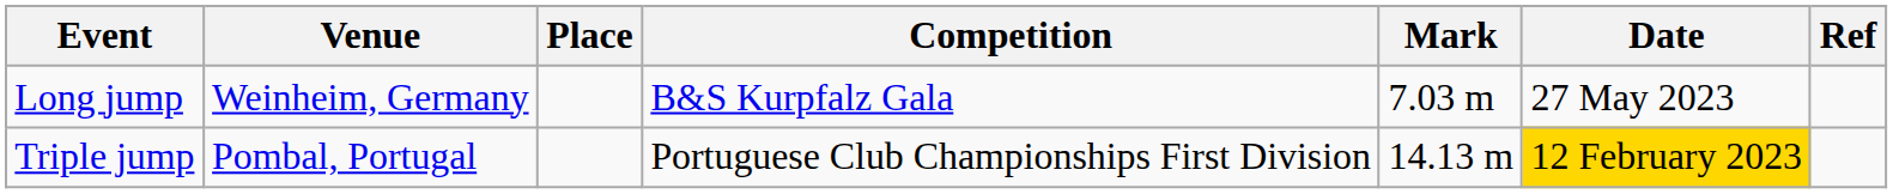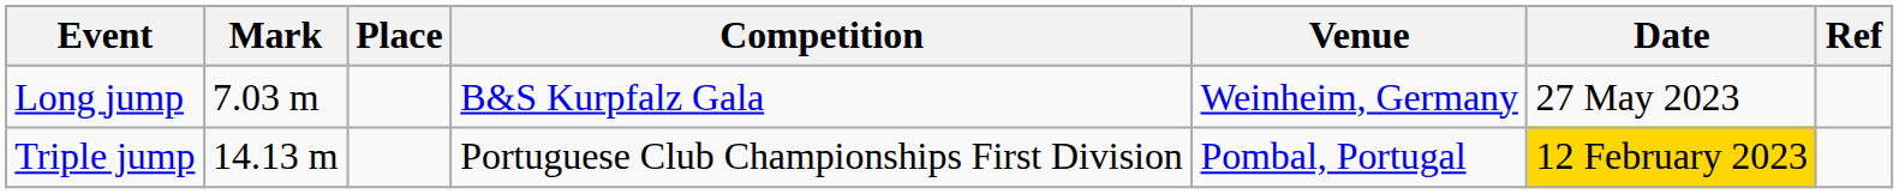columns swapped: Mark <-> Venue
